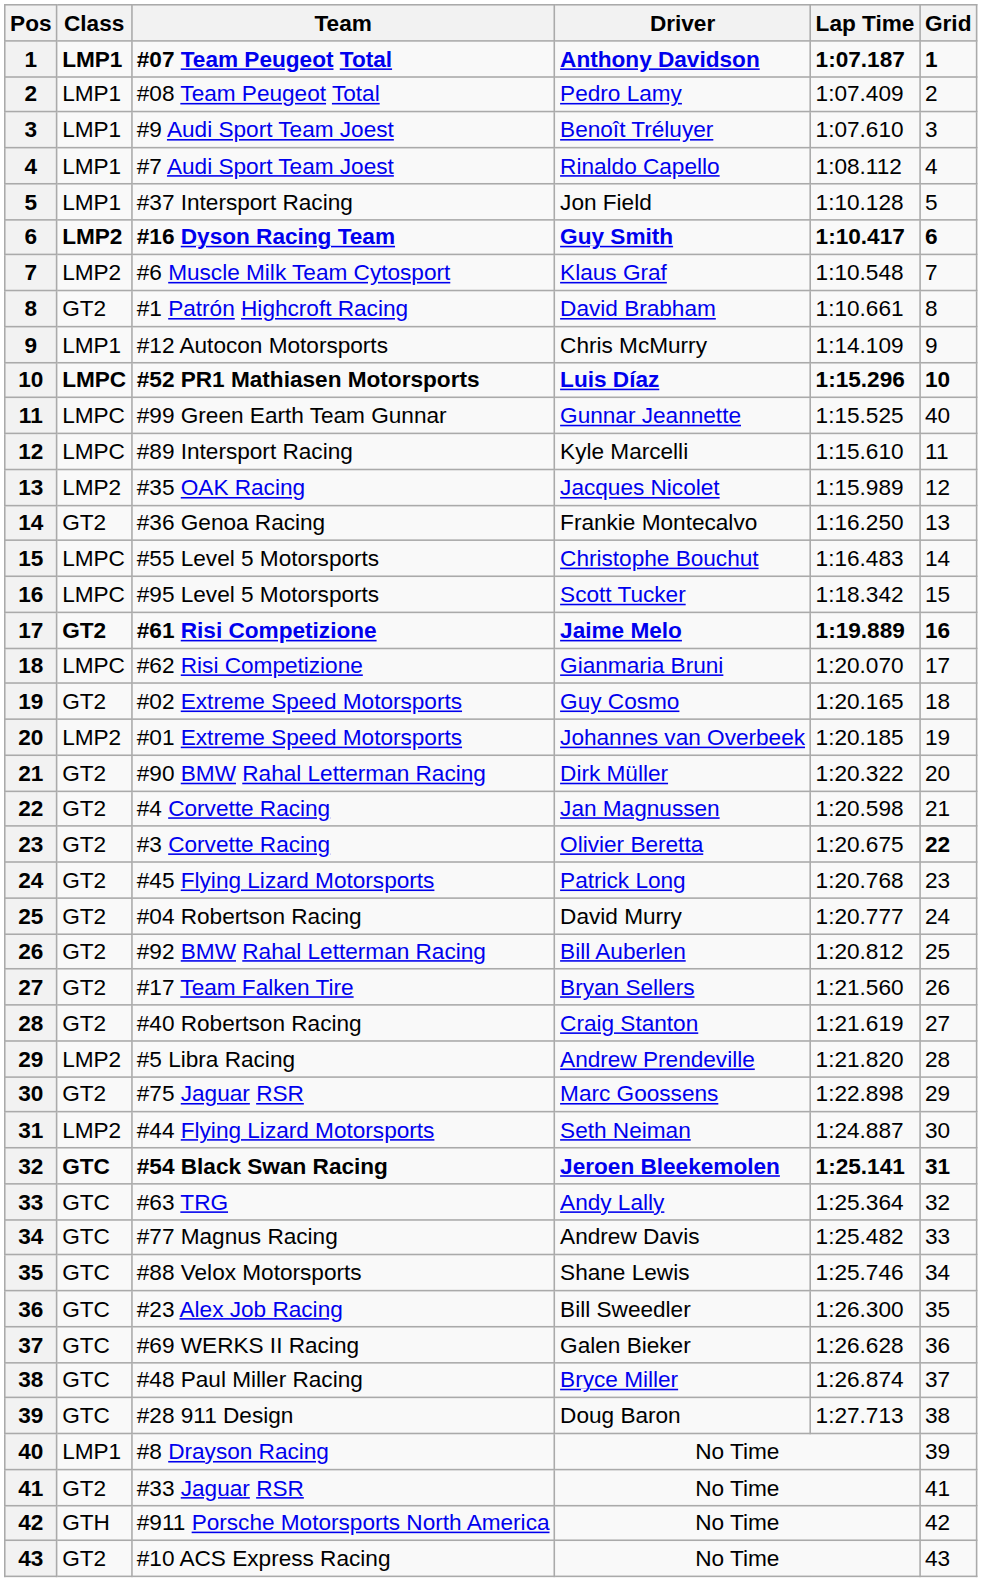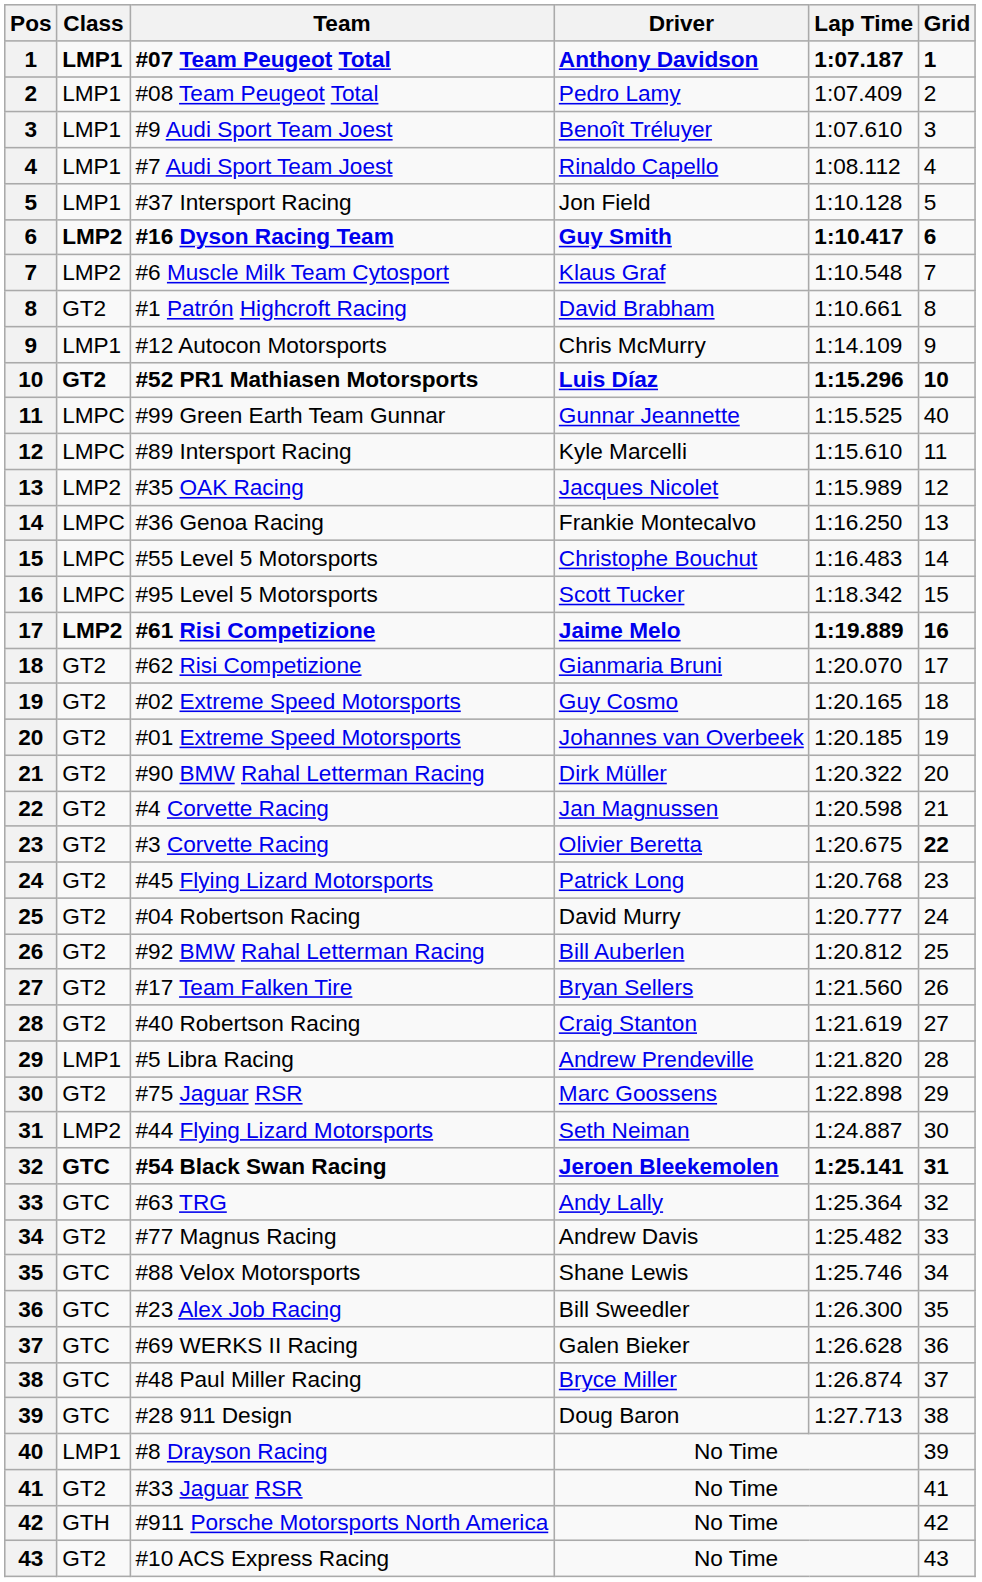#52 PR1 Mathiasen Motorsports | Class: LMPC -> GT2
#36 Genoa Racing | Class: GT2 -> LMPC
#61 Risi Competizione | Class: GT2 -> LMP2
#62 Risi Competizione | Class: LMPC -> GT2
#01 Extreme Speed Motorsports | Class: LMP2 -> GT2
#5 Libra Racing | Class: LMP2 -> LMP1
#77 Magnus Racing | Class: GTC -> GT2
